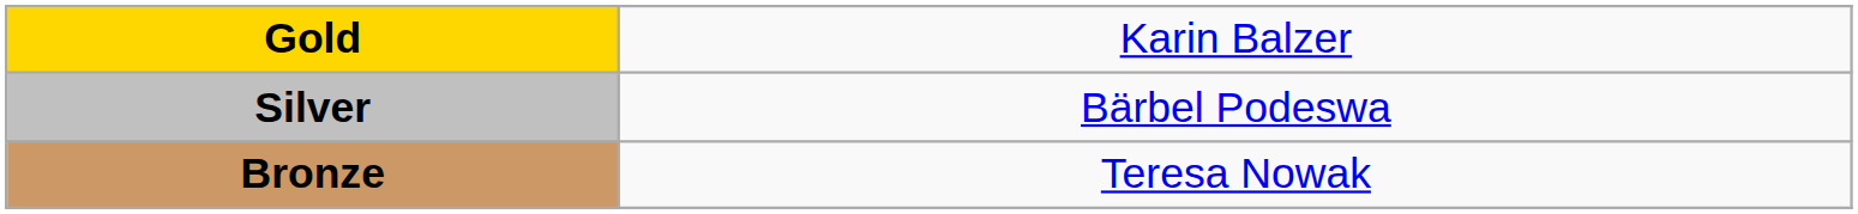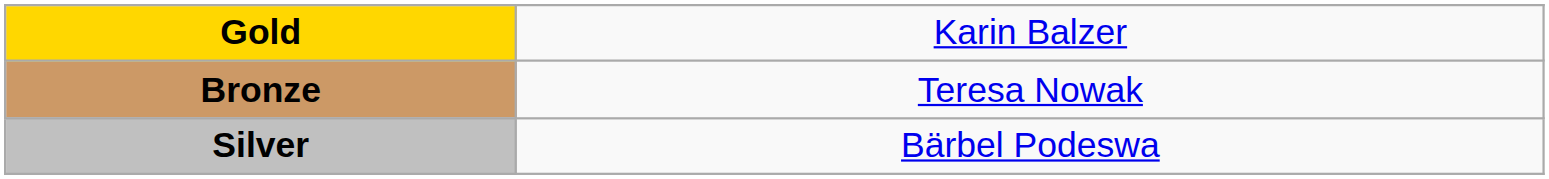rows swapped: Silver <-> Bronze
